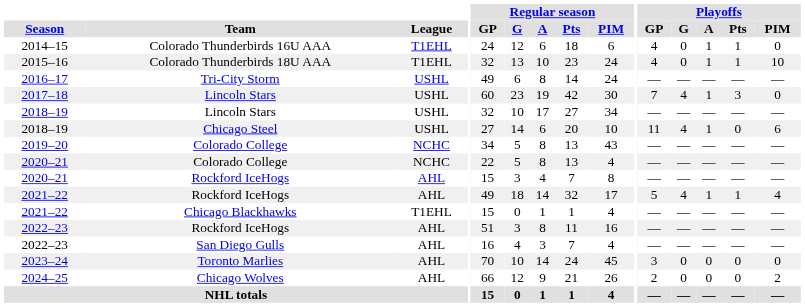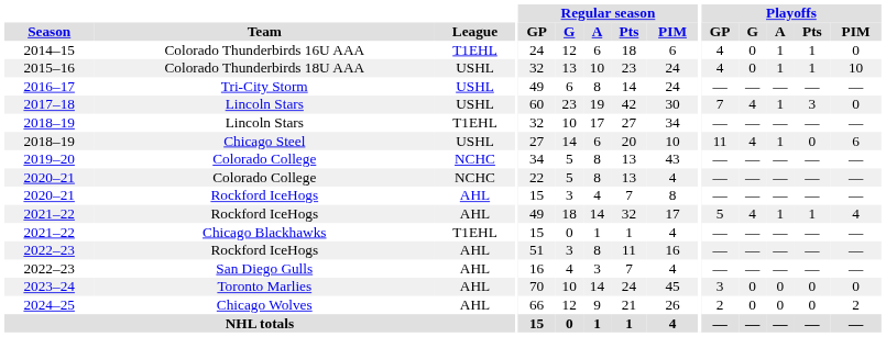2015–16 | League: T1EHL -> USHL
2018–19 / Lincoln Stars | League: USHL -> T1EHL
